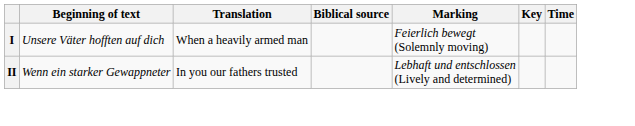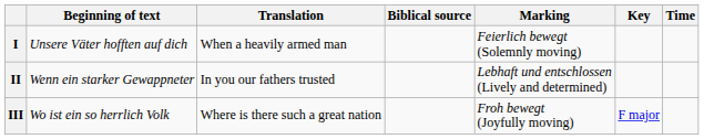+ row: III | Wo ist ein so herrlich Volk | Where is there such a great nation | Froh bewegt (Joyfully moving) | F major
